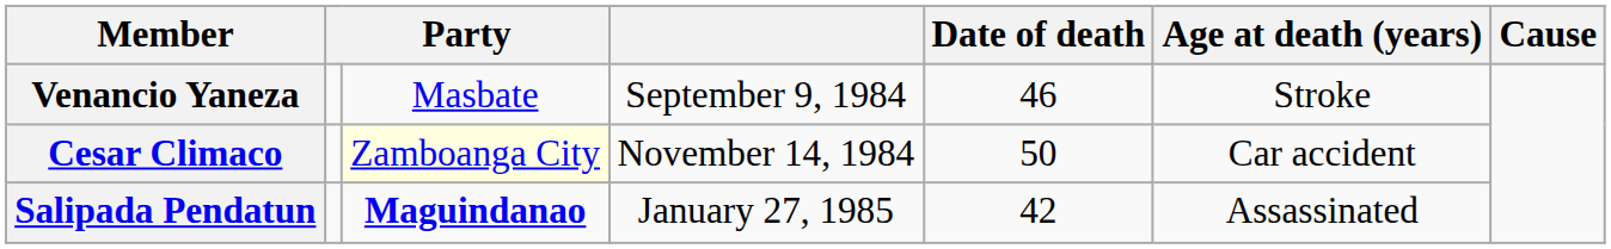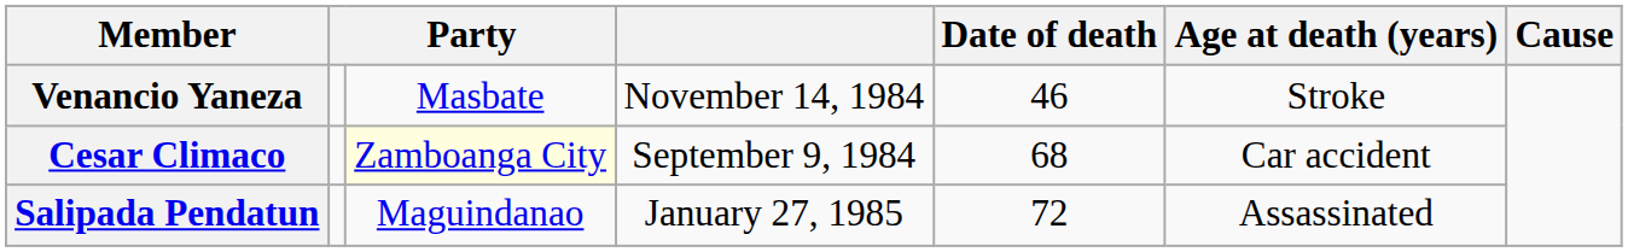Venancio Yaneza | column 4: September 9, 1984 -> November 14, 1984
Cesar Climaco | column 4: November 14, 1984 -> September 9, 1984
Cesar Climaco | Date of death: 50 -> 68
Salipada Pendatun | column 3: bold -> normal
Salipada Pendatun | Date of death: 42 -> 72
